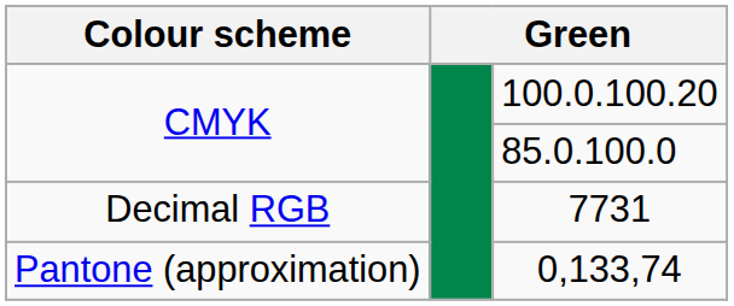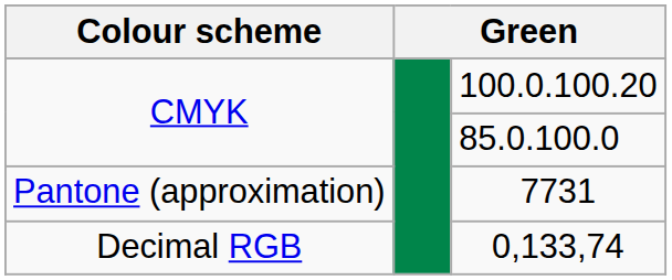7731 | Colour scheme: Decimal RGB -> Pantone (approximation)
0,133,74 | Colour scheme: Pantone (approximation) -> Decimal RGB
